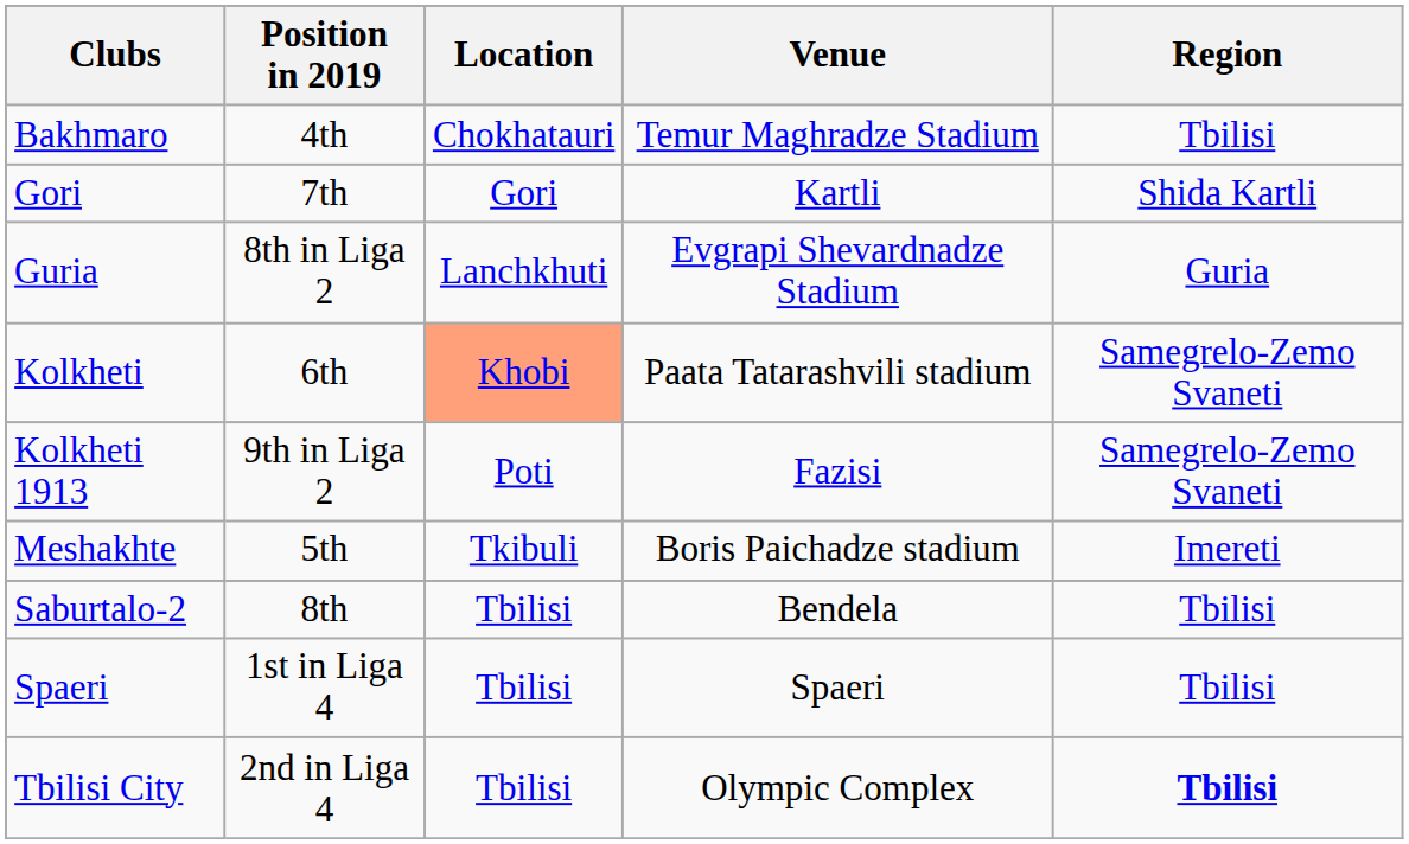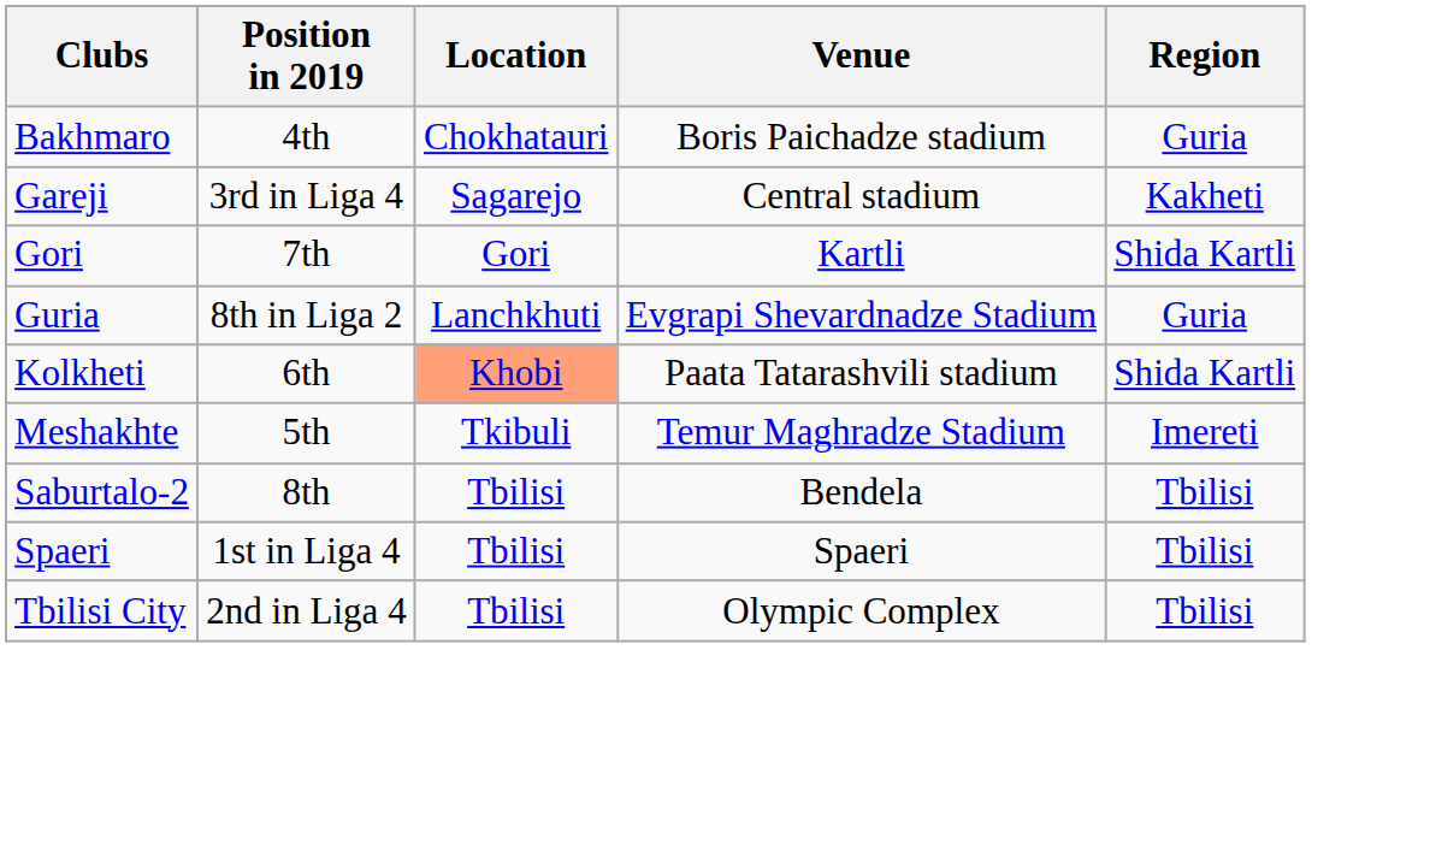Bakhmaro | Venue: Temur Maghradze Stadium -> Boris Paichadze stadium
Bakhmaro | Region: Tbilisi -> Guria
+ row: Gareji | 3rd in Liga 4 | Sagarejo | Central stadium | Kakheti
Kolkheti | Region: Samegrelo-Zemo Svaneti -> Shida Kartli
- row: Kolkheti 1913 | 9th in Liga 2 | Poti | Fazisi | Samegrelo-Zemo Svaneti
Meshakhte | Venue: Boris Paichadze stadium -> Temur Maghradze Stadium
Tbilisi City | Region: bold -> normal
